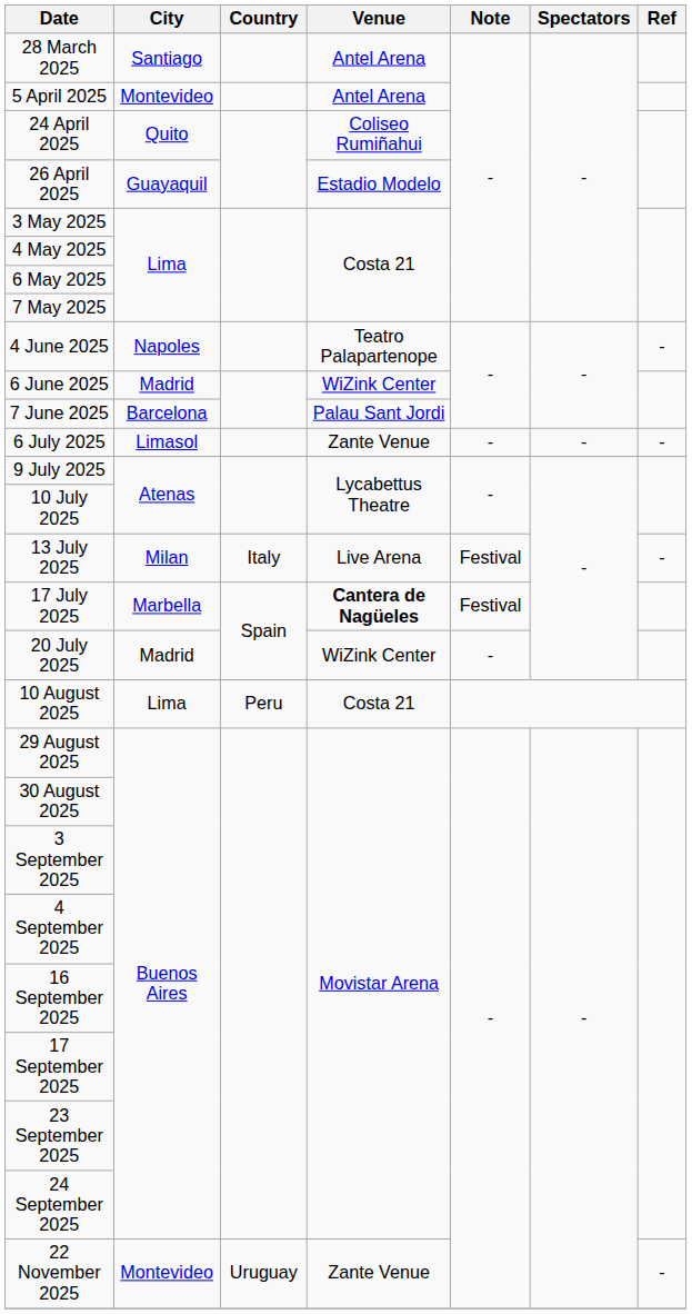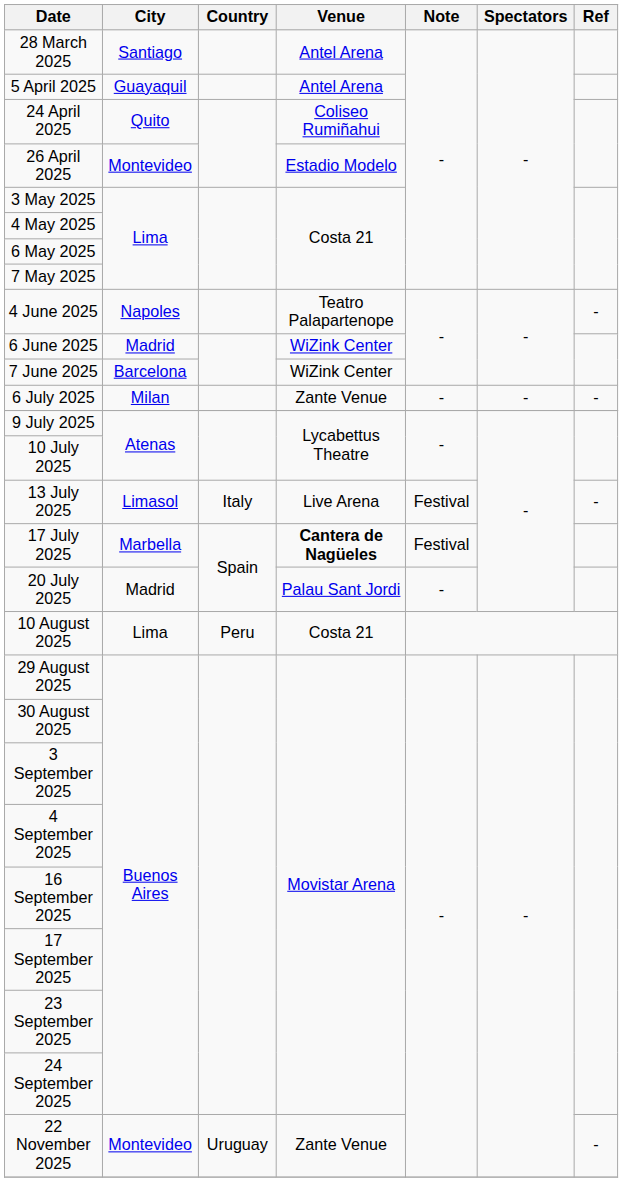5 April 2025 | City: Montevideo -> Guayaquil
26 April 2025 | City: Guayaquil -> Montevideo
7 June 2025 | Venue: Palau Sant Jordi -> WiZink Center
6 July 2025 | City: Limasol -> Milan
13 July 2025 | City: Milan -> Limasol
20 July 2025 | Venue: WiZink Center -> Palau Sant Jordi
